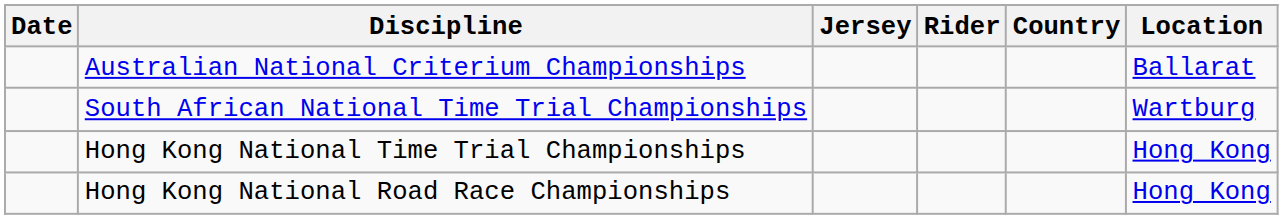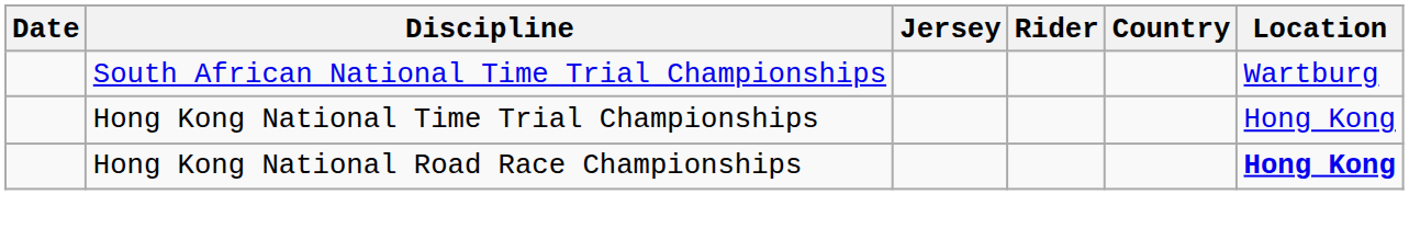- row: Australian National Criterium Championships | Ballarat
Hong Kong National Road Race Championships | Location: normal -> bold
